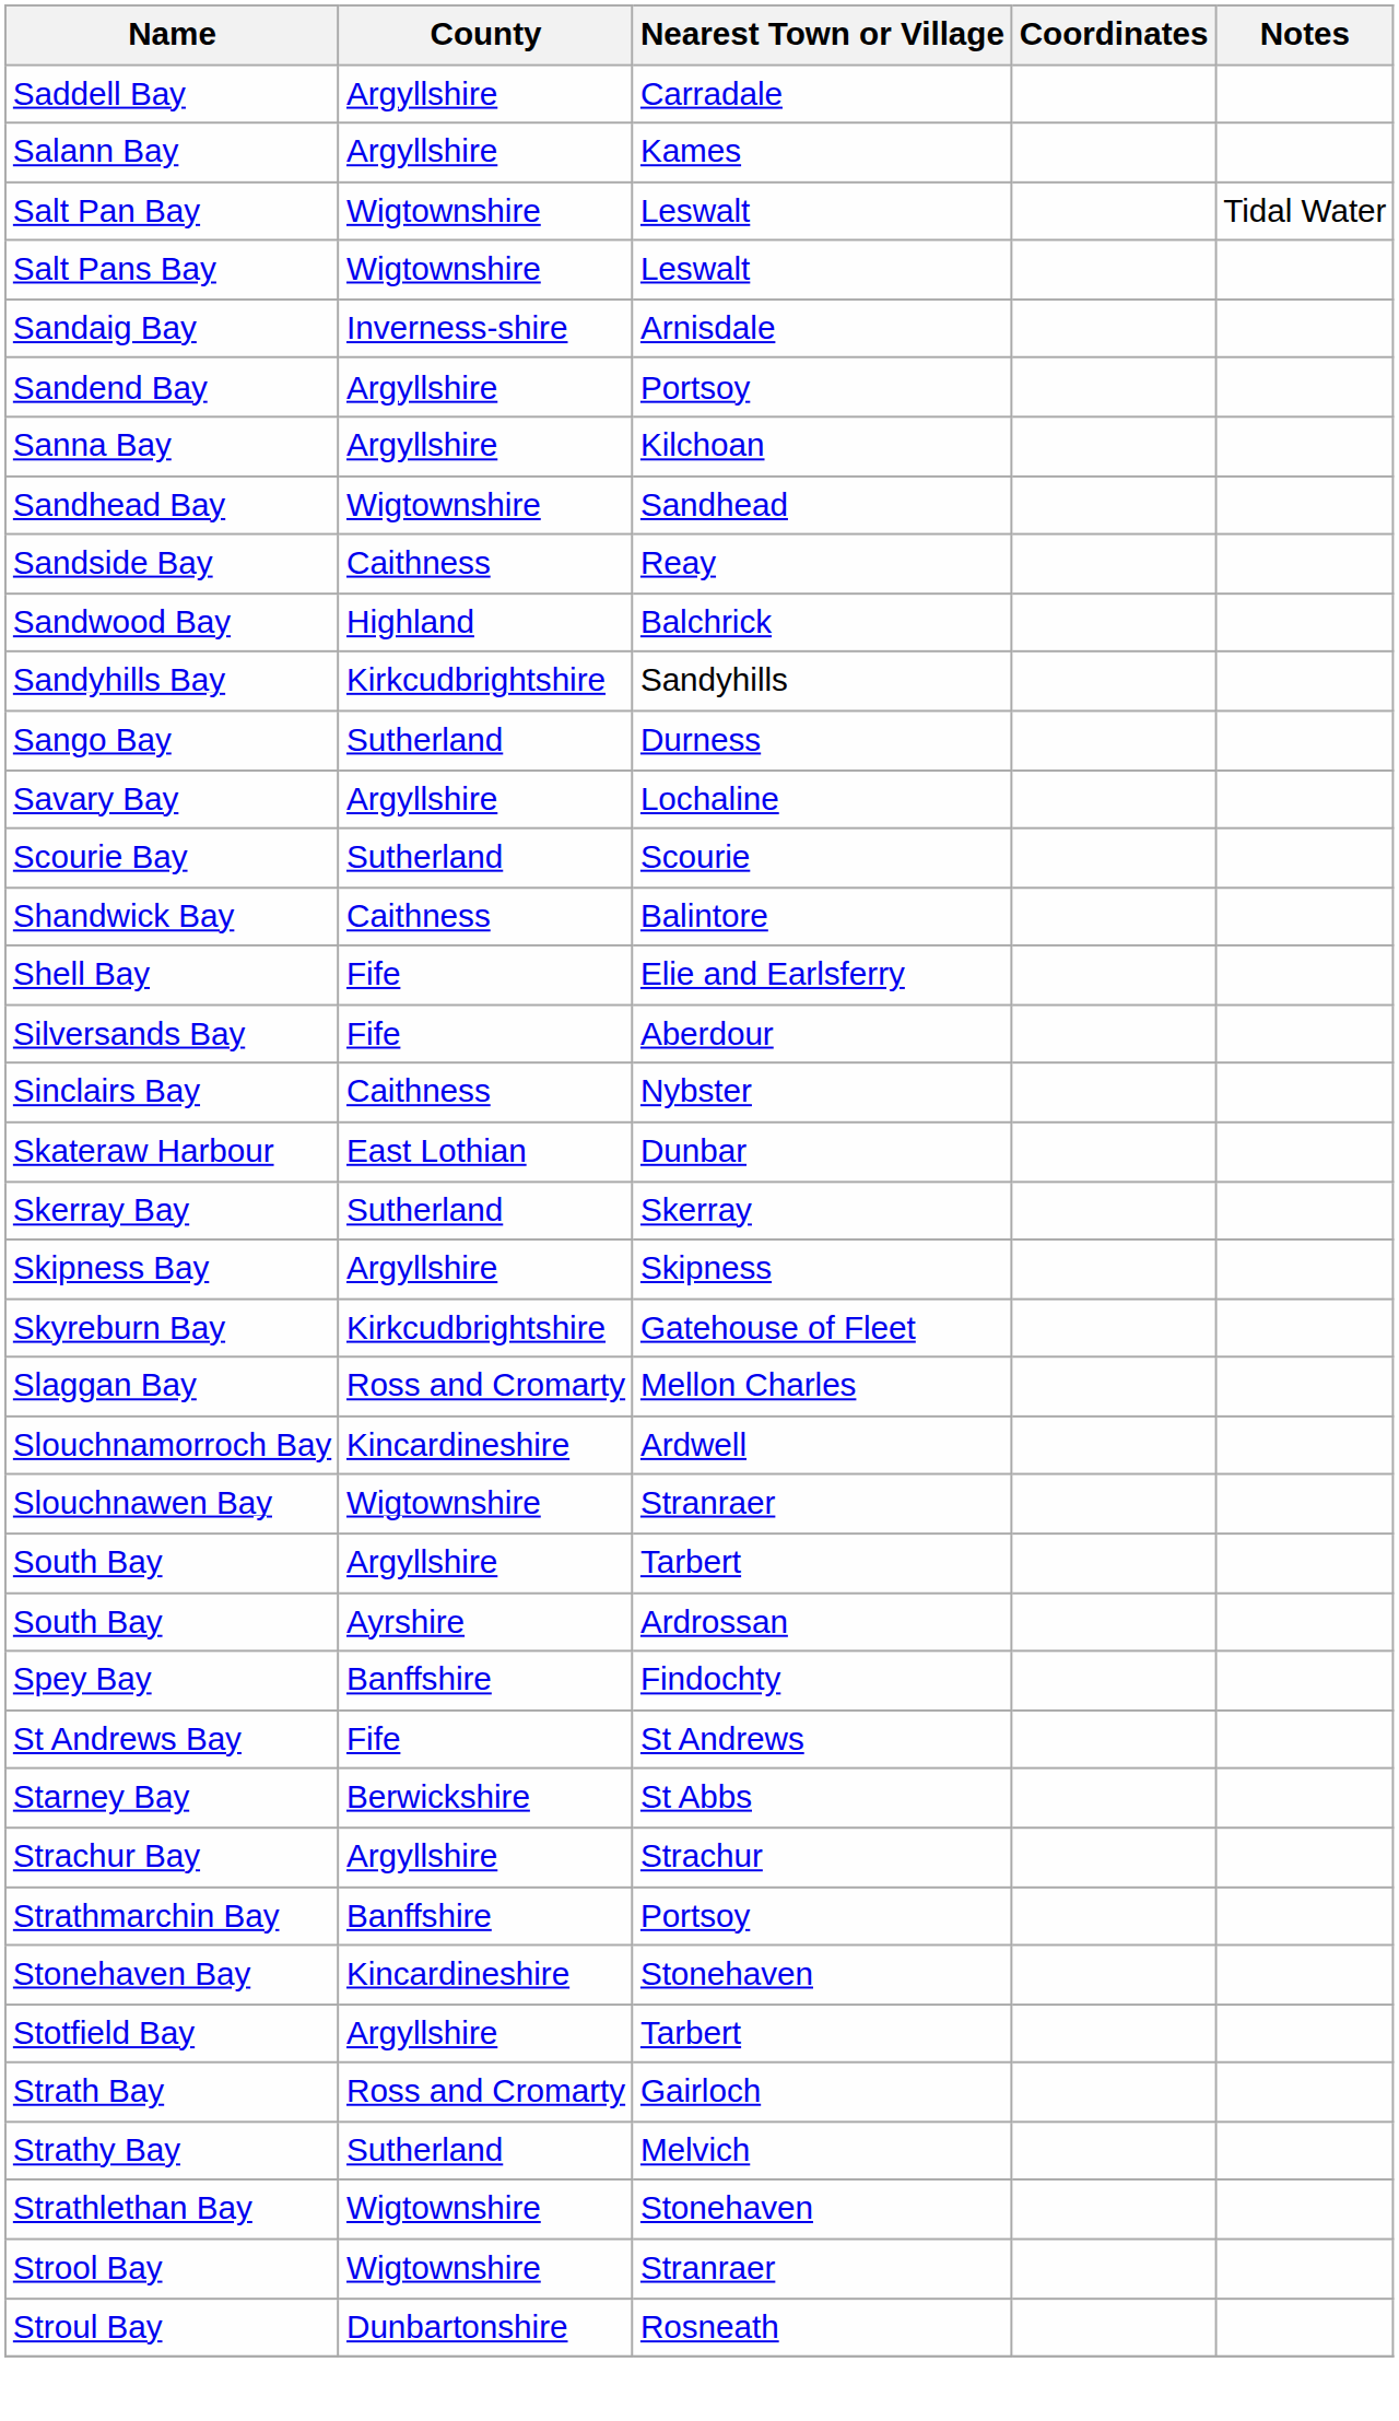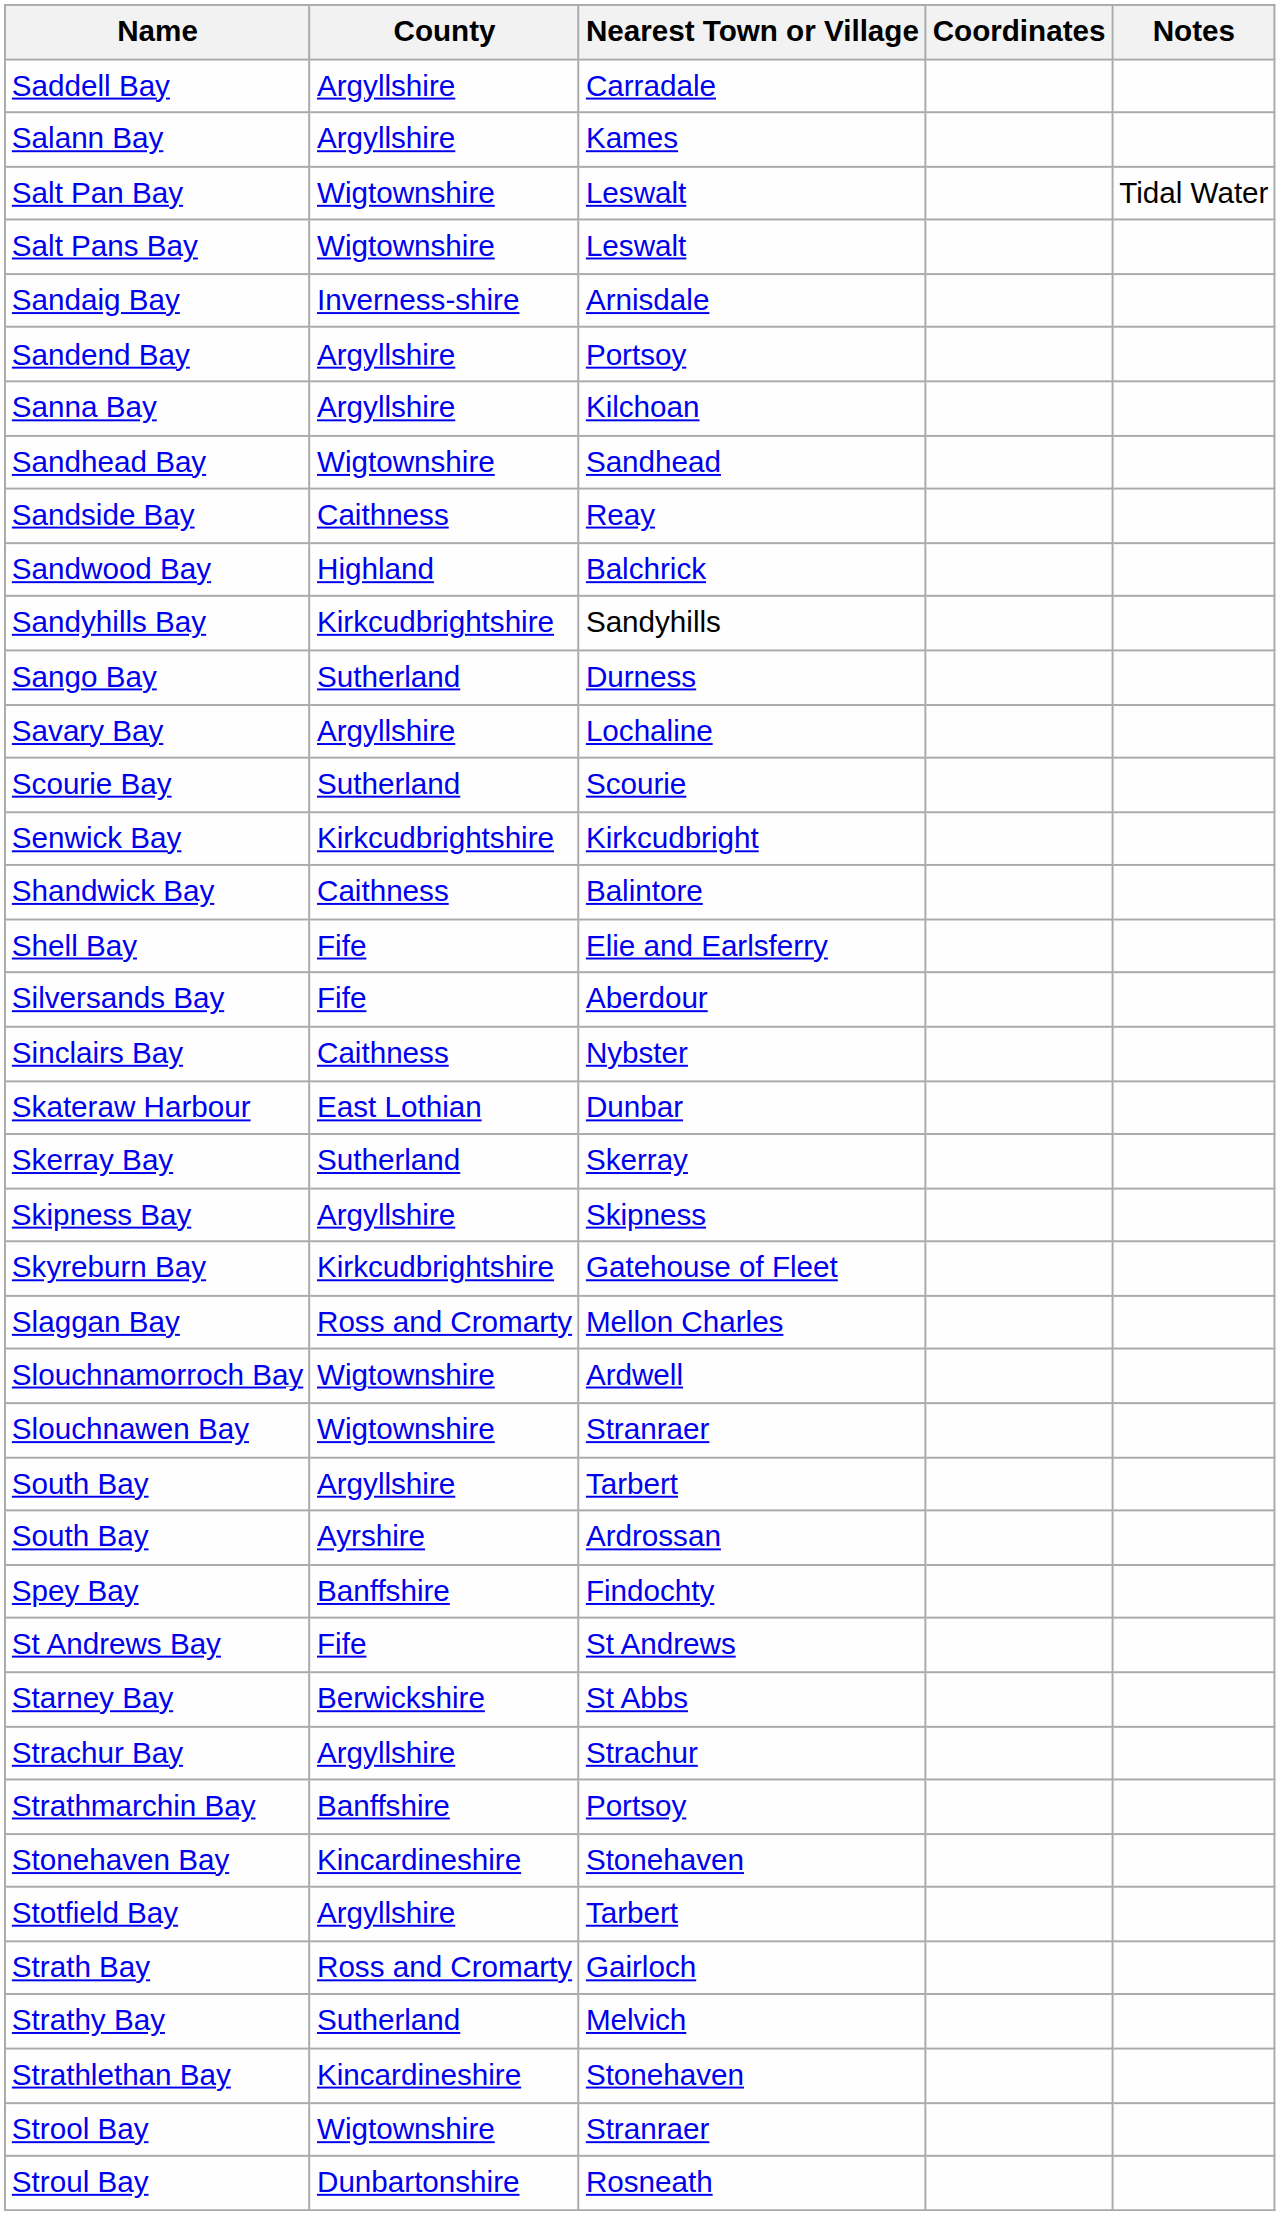+ row: Senwick Bay | Kirkcudbrightshire | Kirkcudbright
Slouchnamorroch Bay | County: Kincardineshire -> Wigtownshire
Strathlethan Bay | County: Wigtownshire -> Kincardineshire
